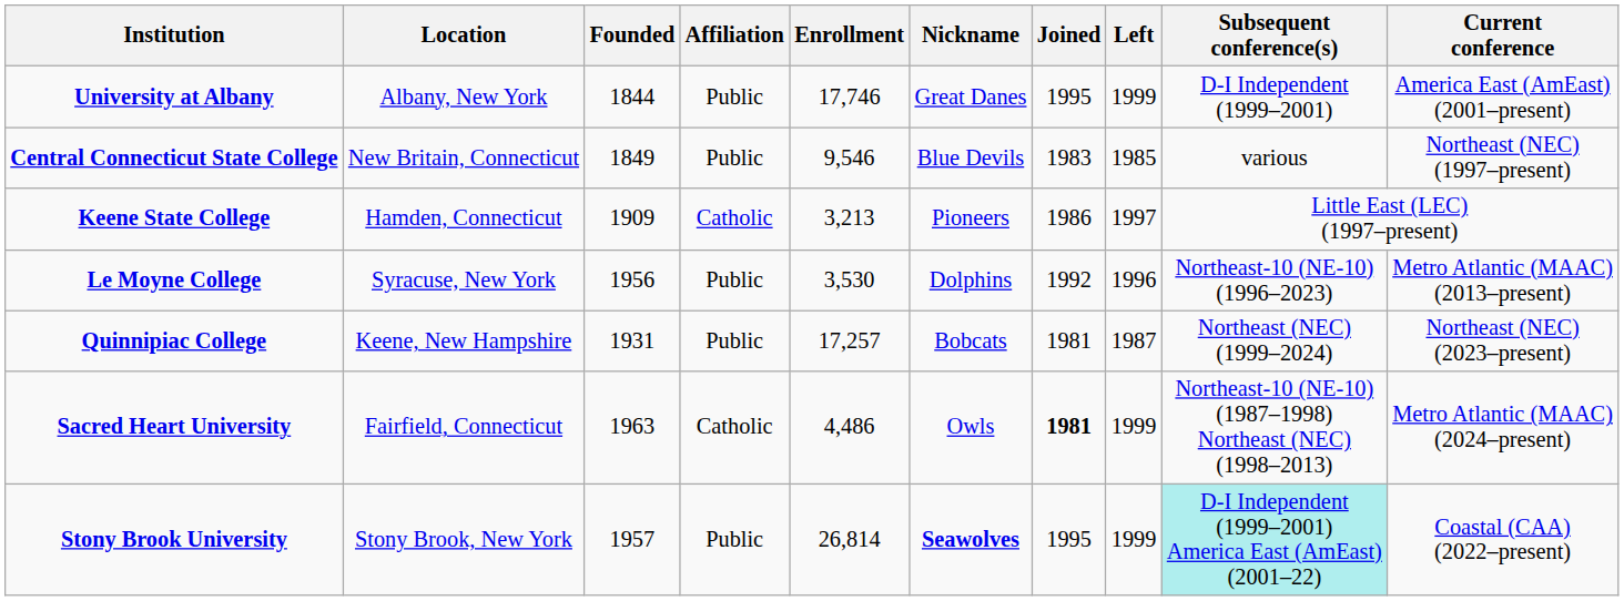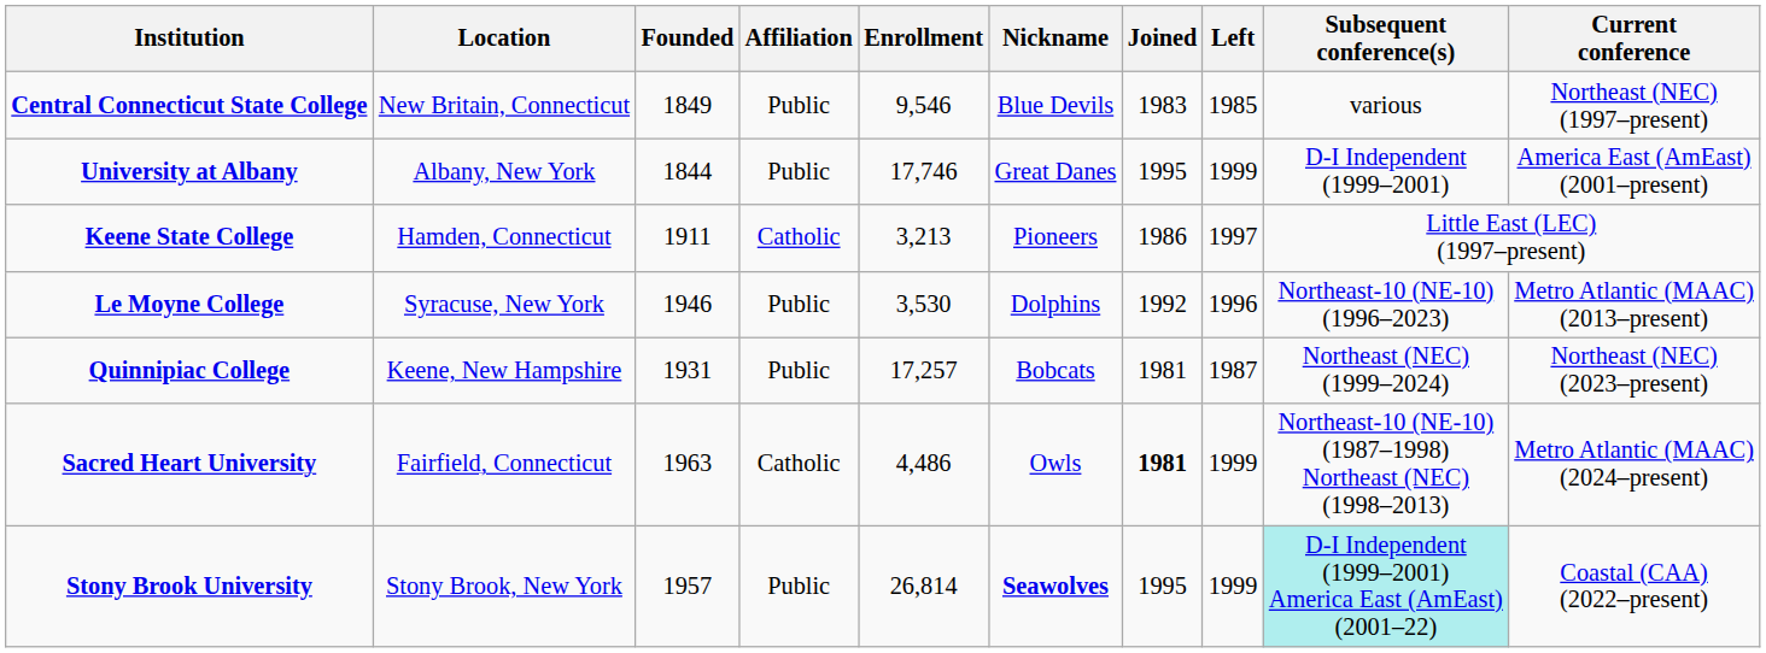rows swapped: University at Albany <-> Central Connecticut State College
Keene State College | Founded: 1909 -> 1911
Le Moyne College | Founded: 1956 -> 1946
